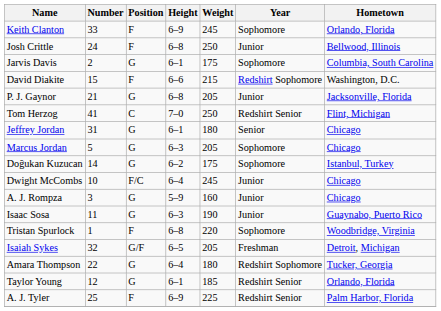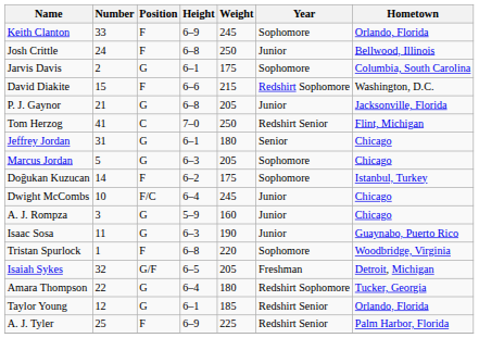Doğukan Kuzucan | Position: G -> F
